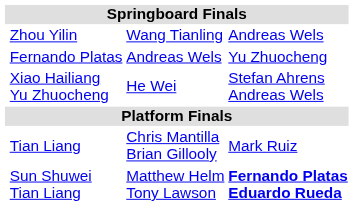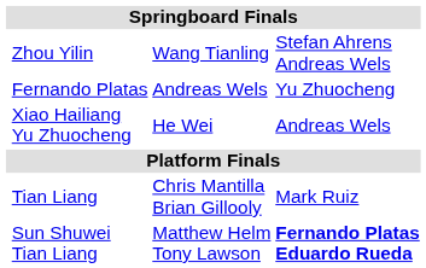Zhou Yilin | column 4: Andreas Wels -> Stefan Ahrens Andreas Wels
Xiao Hailiang Yu Zhuocheng | column 4: Stefan Ahrens Andreas Wels -> Andreas Wels
